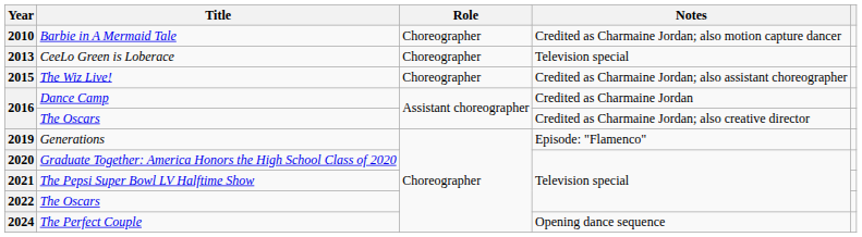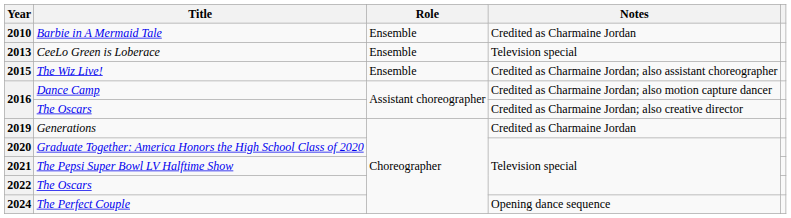2010 | Role: Choreographer -> Ensemble
2010 | Notes: Credited as Charmaine Jordan; also motion capture dancer -> Credited as Charmaine Jordan
2013 | Role: Choreographer -> Ensemble
2015 | Role: Choreographer -> Ensemble
2016 / Dance Camp | Notes: Credited as Charmaine Jordan -> Credited as Charmaine Jordan; also motion capture dancer
2019 | Notes: Episode: "Flamenco" -> Credited as Charmaine Jordan
